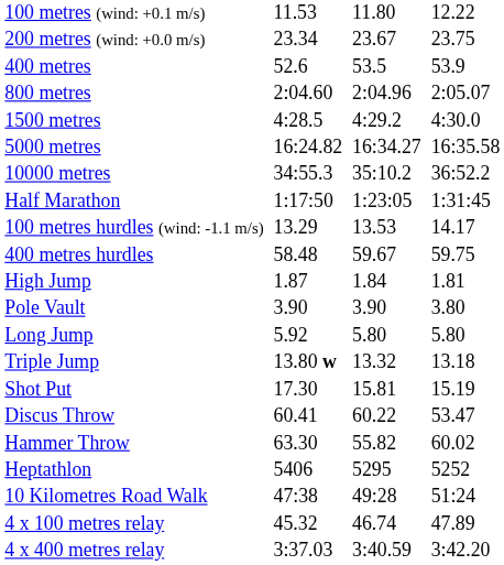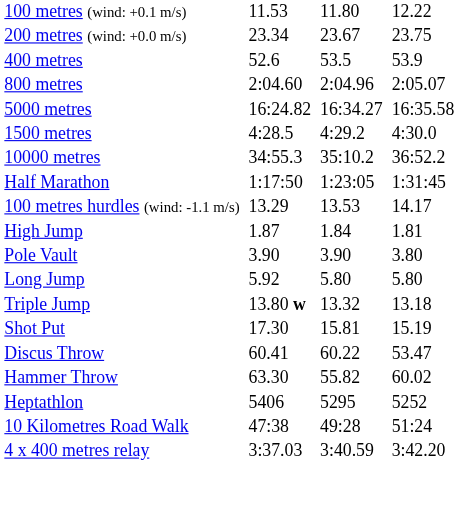rows swapped: 1500 metres <-> 5000 metres
- row: 400 metres hurdles | 58.48 | 59.67 | 59.75
- row: 4 x 100 metres relay | 45.32 | 46.74 | 47.89
